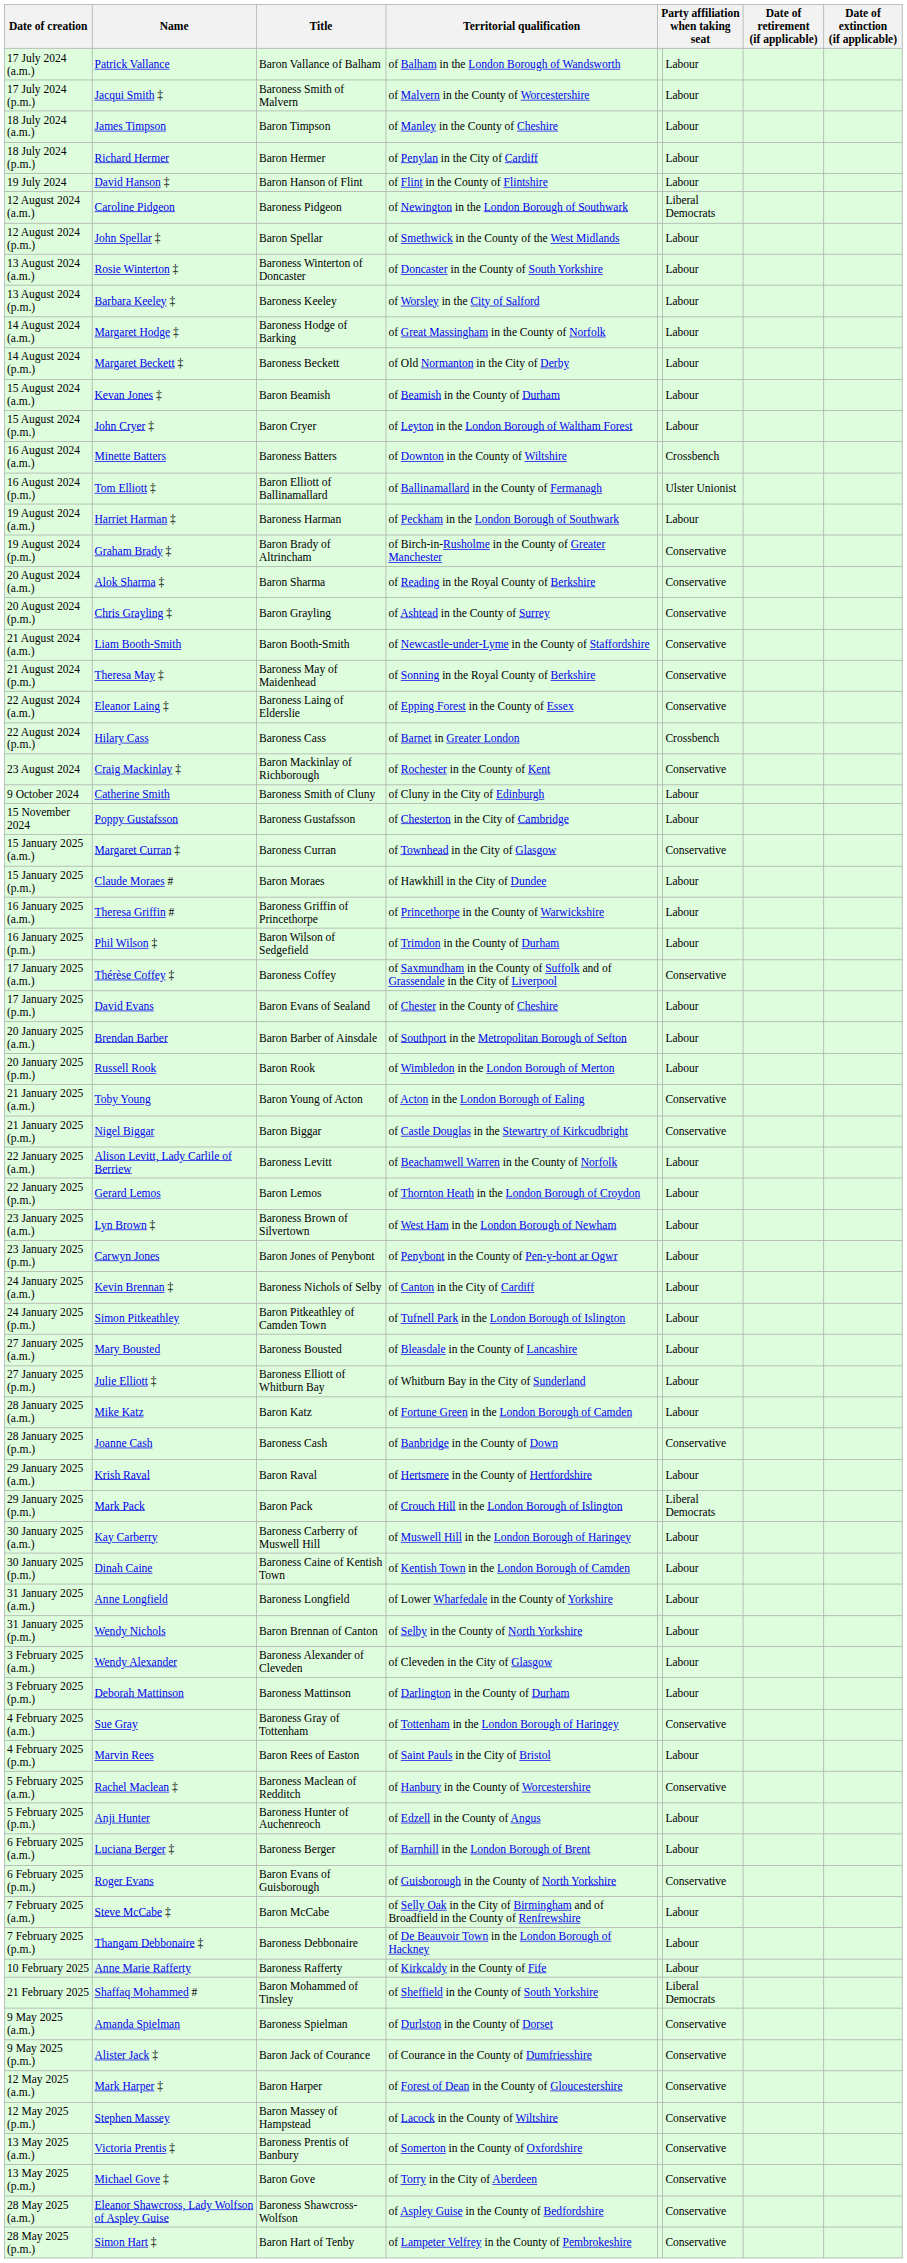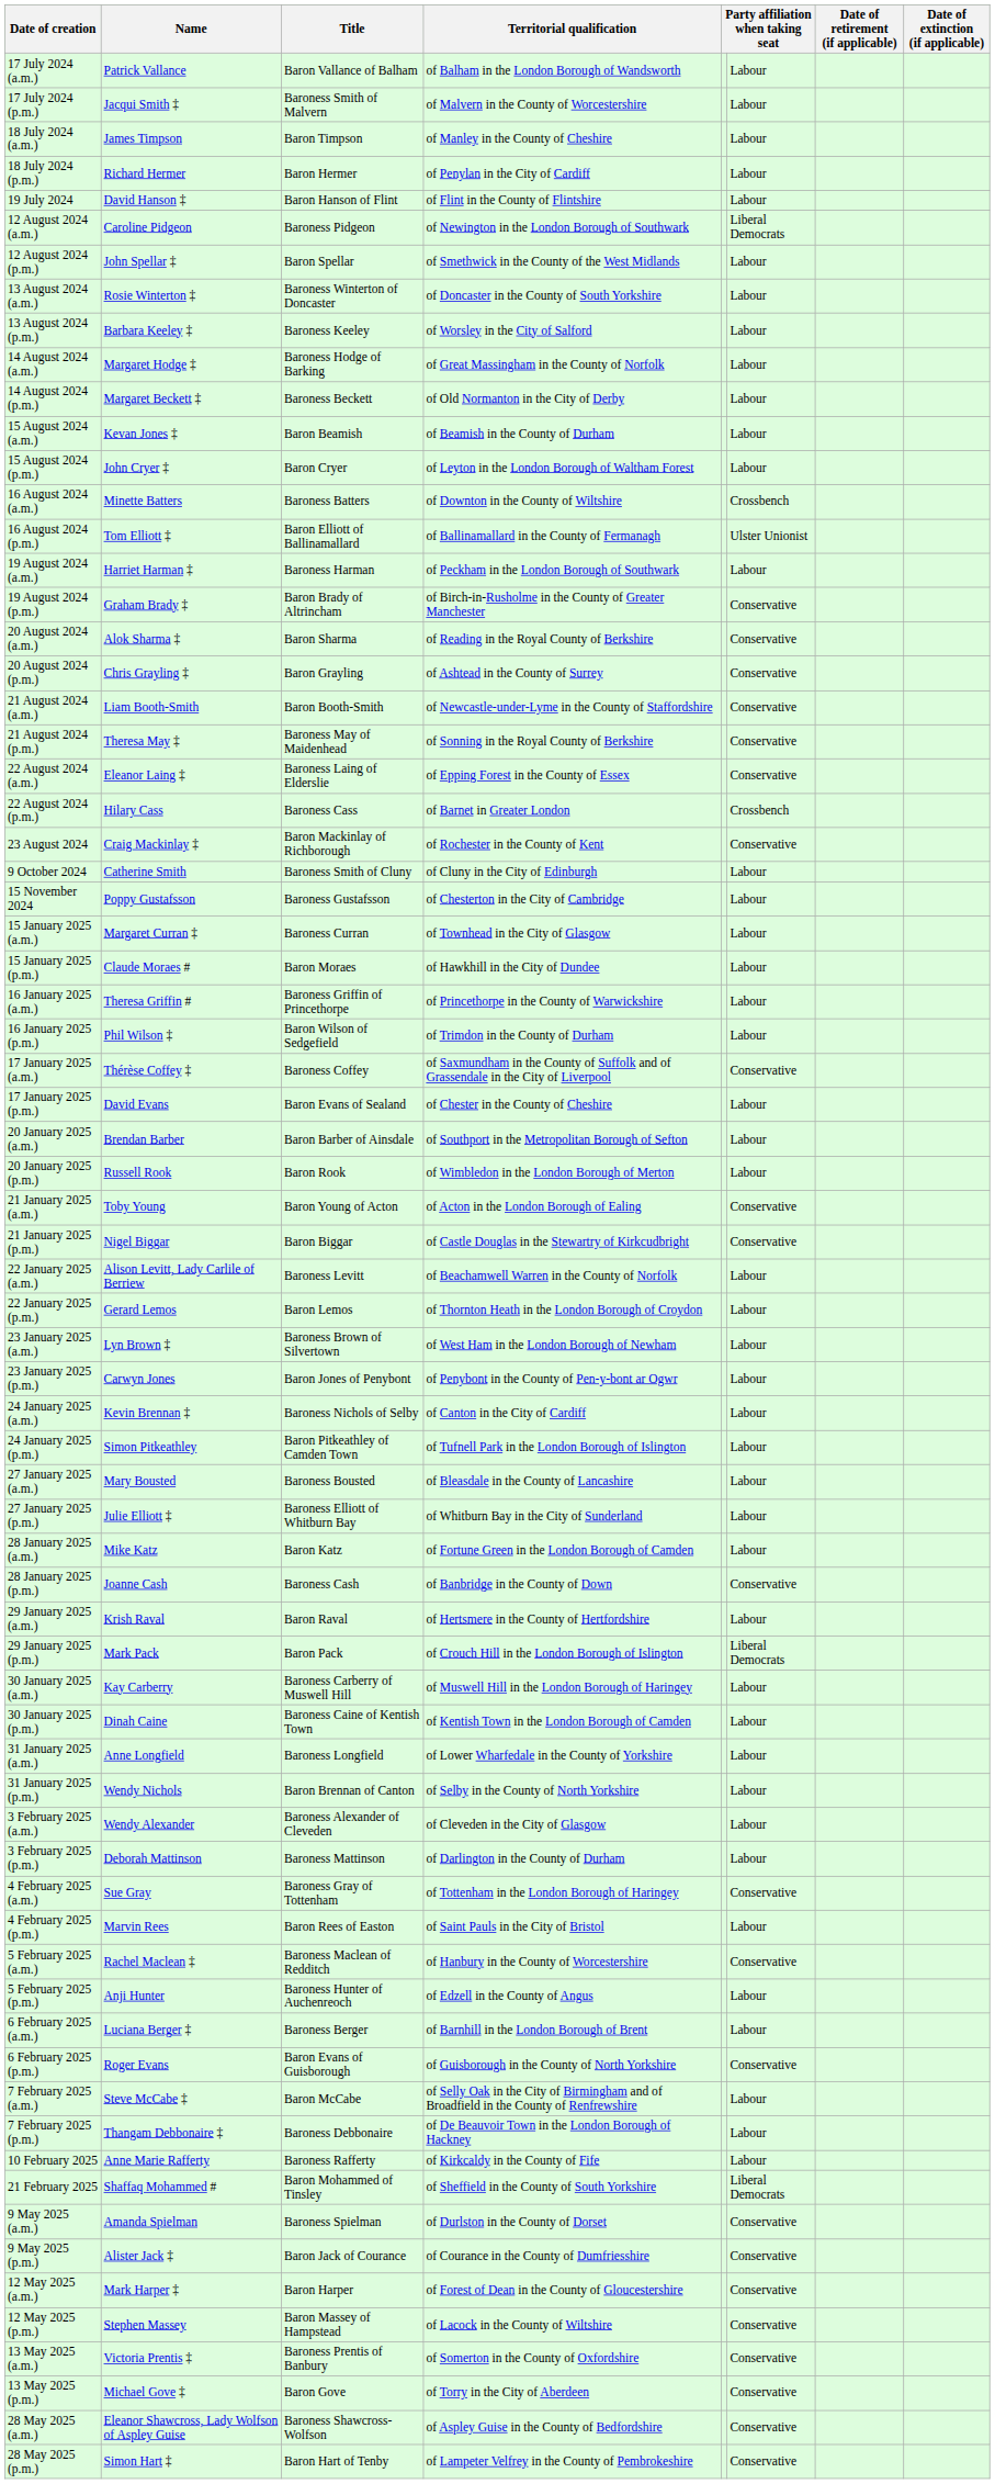15 January 2025 (a.m.) | column 6: Conservative -> Labour
